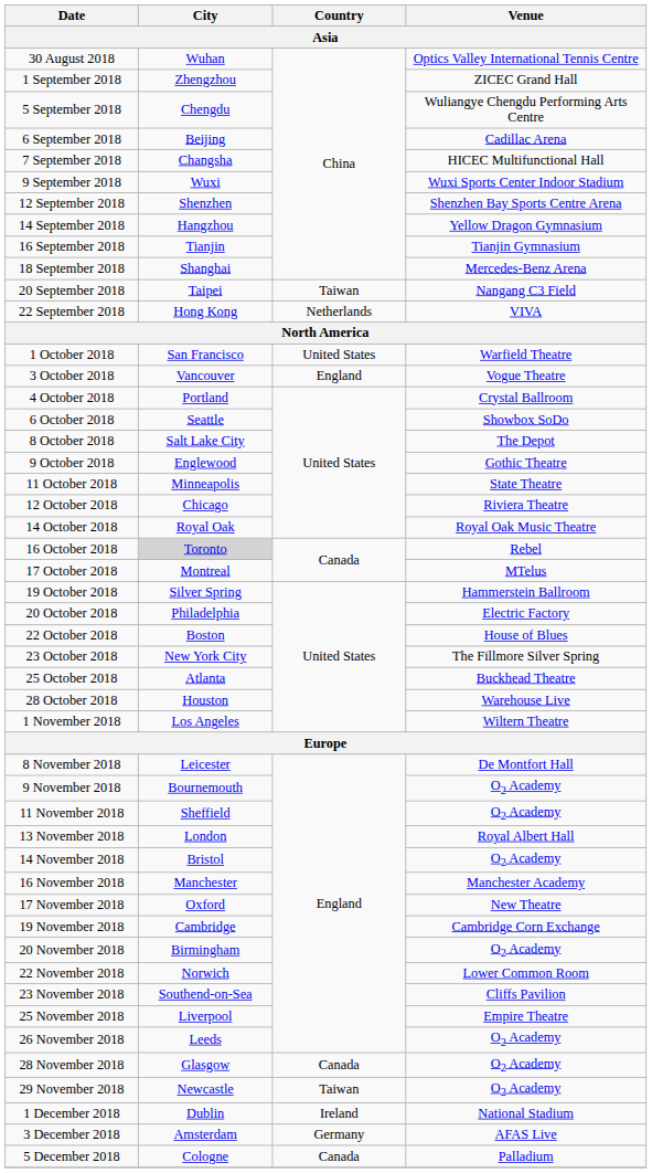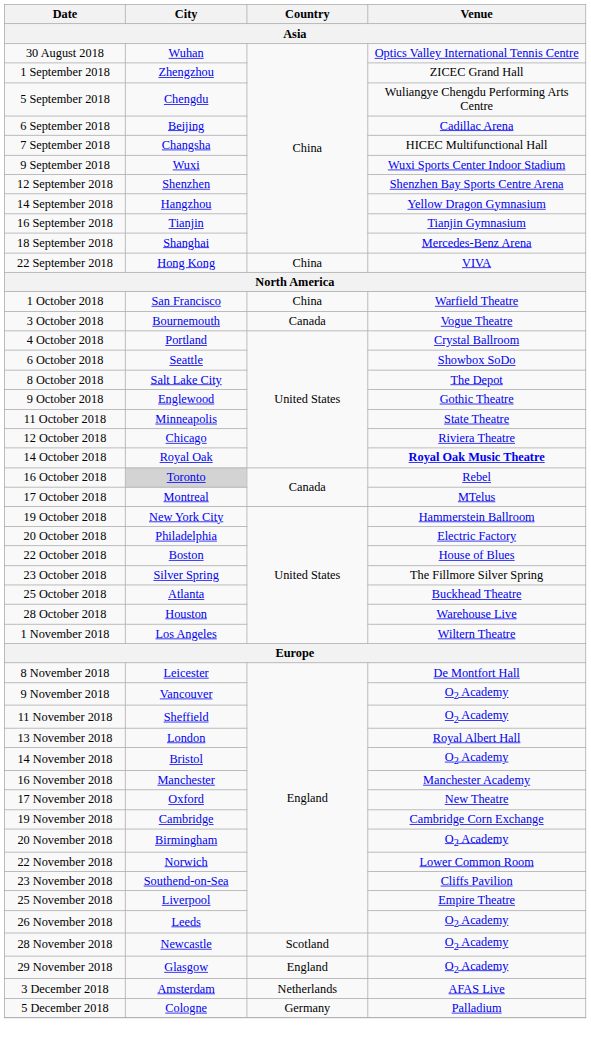- row: 20 September 2018 | Taipei | Taiwan | Nangang C3 Field
22 September 2018 | Country: Netherlands -> China
1 October 2018 | Country: United States -> China
3 October 2018 | City: Vancouver -> Bournemouth
3 October 2018 | Country: England -> Canada
14 October 2018 | Venue: normal -> bold
19 October 2018 | City: Silver Spring -> New York City
23 October 2018 | City: New York City -> Silver Spring
9 November 2018 | City: Bournemouth -> Vancouver
28 November 2018 | City: Glasgow -> Newcastle
28 November 2018 | Country: Canada -> Scotland
29 November 2018 | City: Newcastle -> Glasgow
29 November 2018 | Country: Taiwan -> England
- row: 1 December 2018 | Dublin | Ireland | National Stadium
3 December 2018 | Country: Germany -> Netherlands
5 December 2018 | Country: Canada -> Germany
